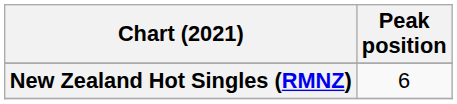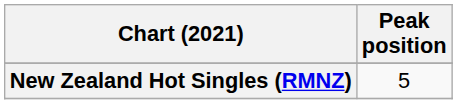New Zealand Hot Singles (RMNZ) | Peak position: 6 -> 5
